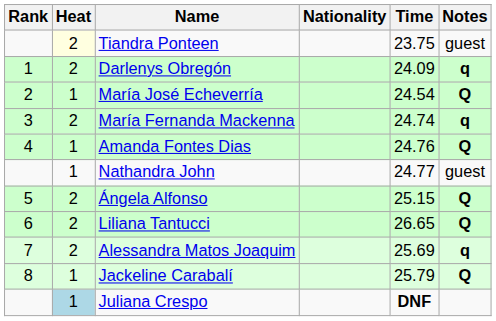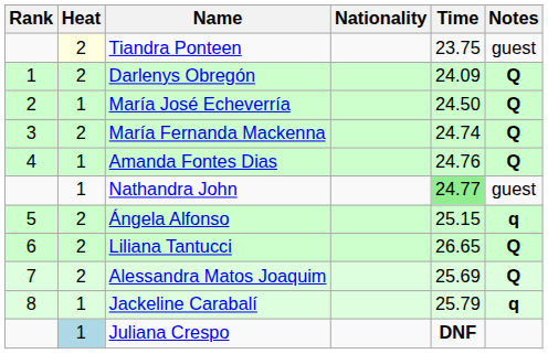Darlenys Obregón | Notes: q -> Q
María José Echeverría | Time: 24.54 -> 24.50
María Fernanda Mackenna | Notes: q -> Q
Nathandra John | Time: no background -> lightgreen background
Ángela Alfonso | Notes: Q -> q
Alessandra Matos Joaquim | Notes: q -> Q
Jackeline Carabalí | Notes: Q -> q
